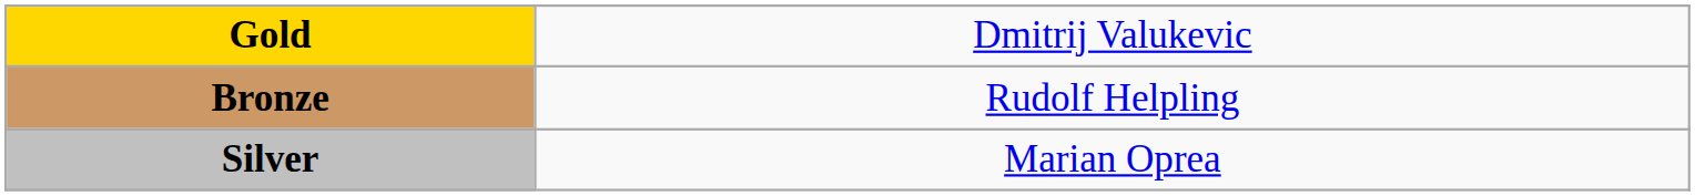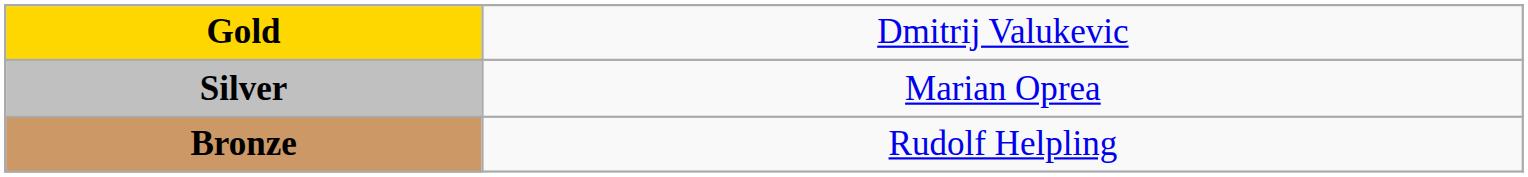rows swapped: Silver <-> Bronze
